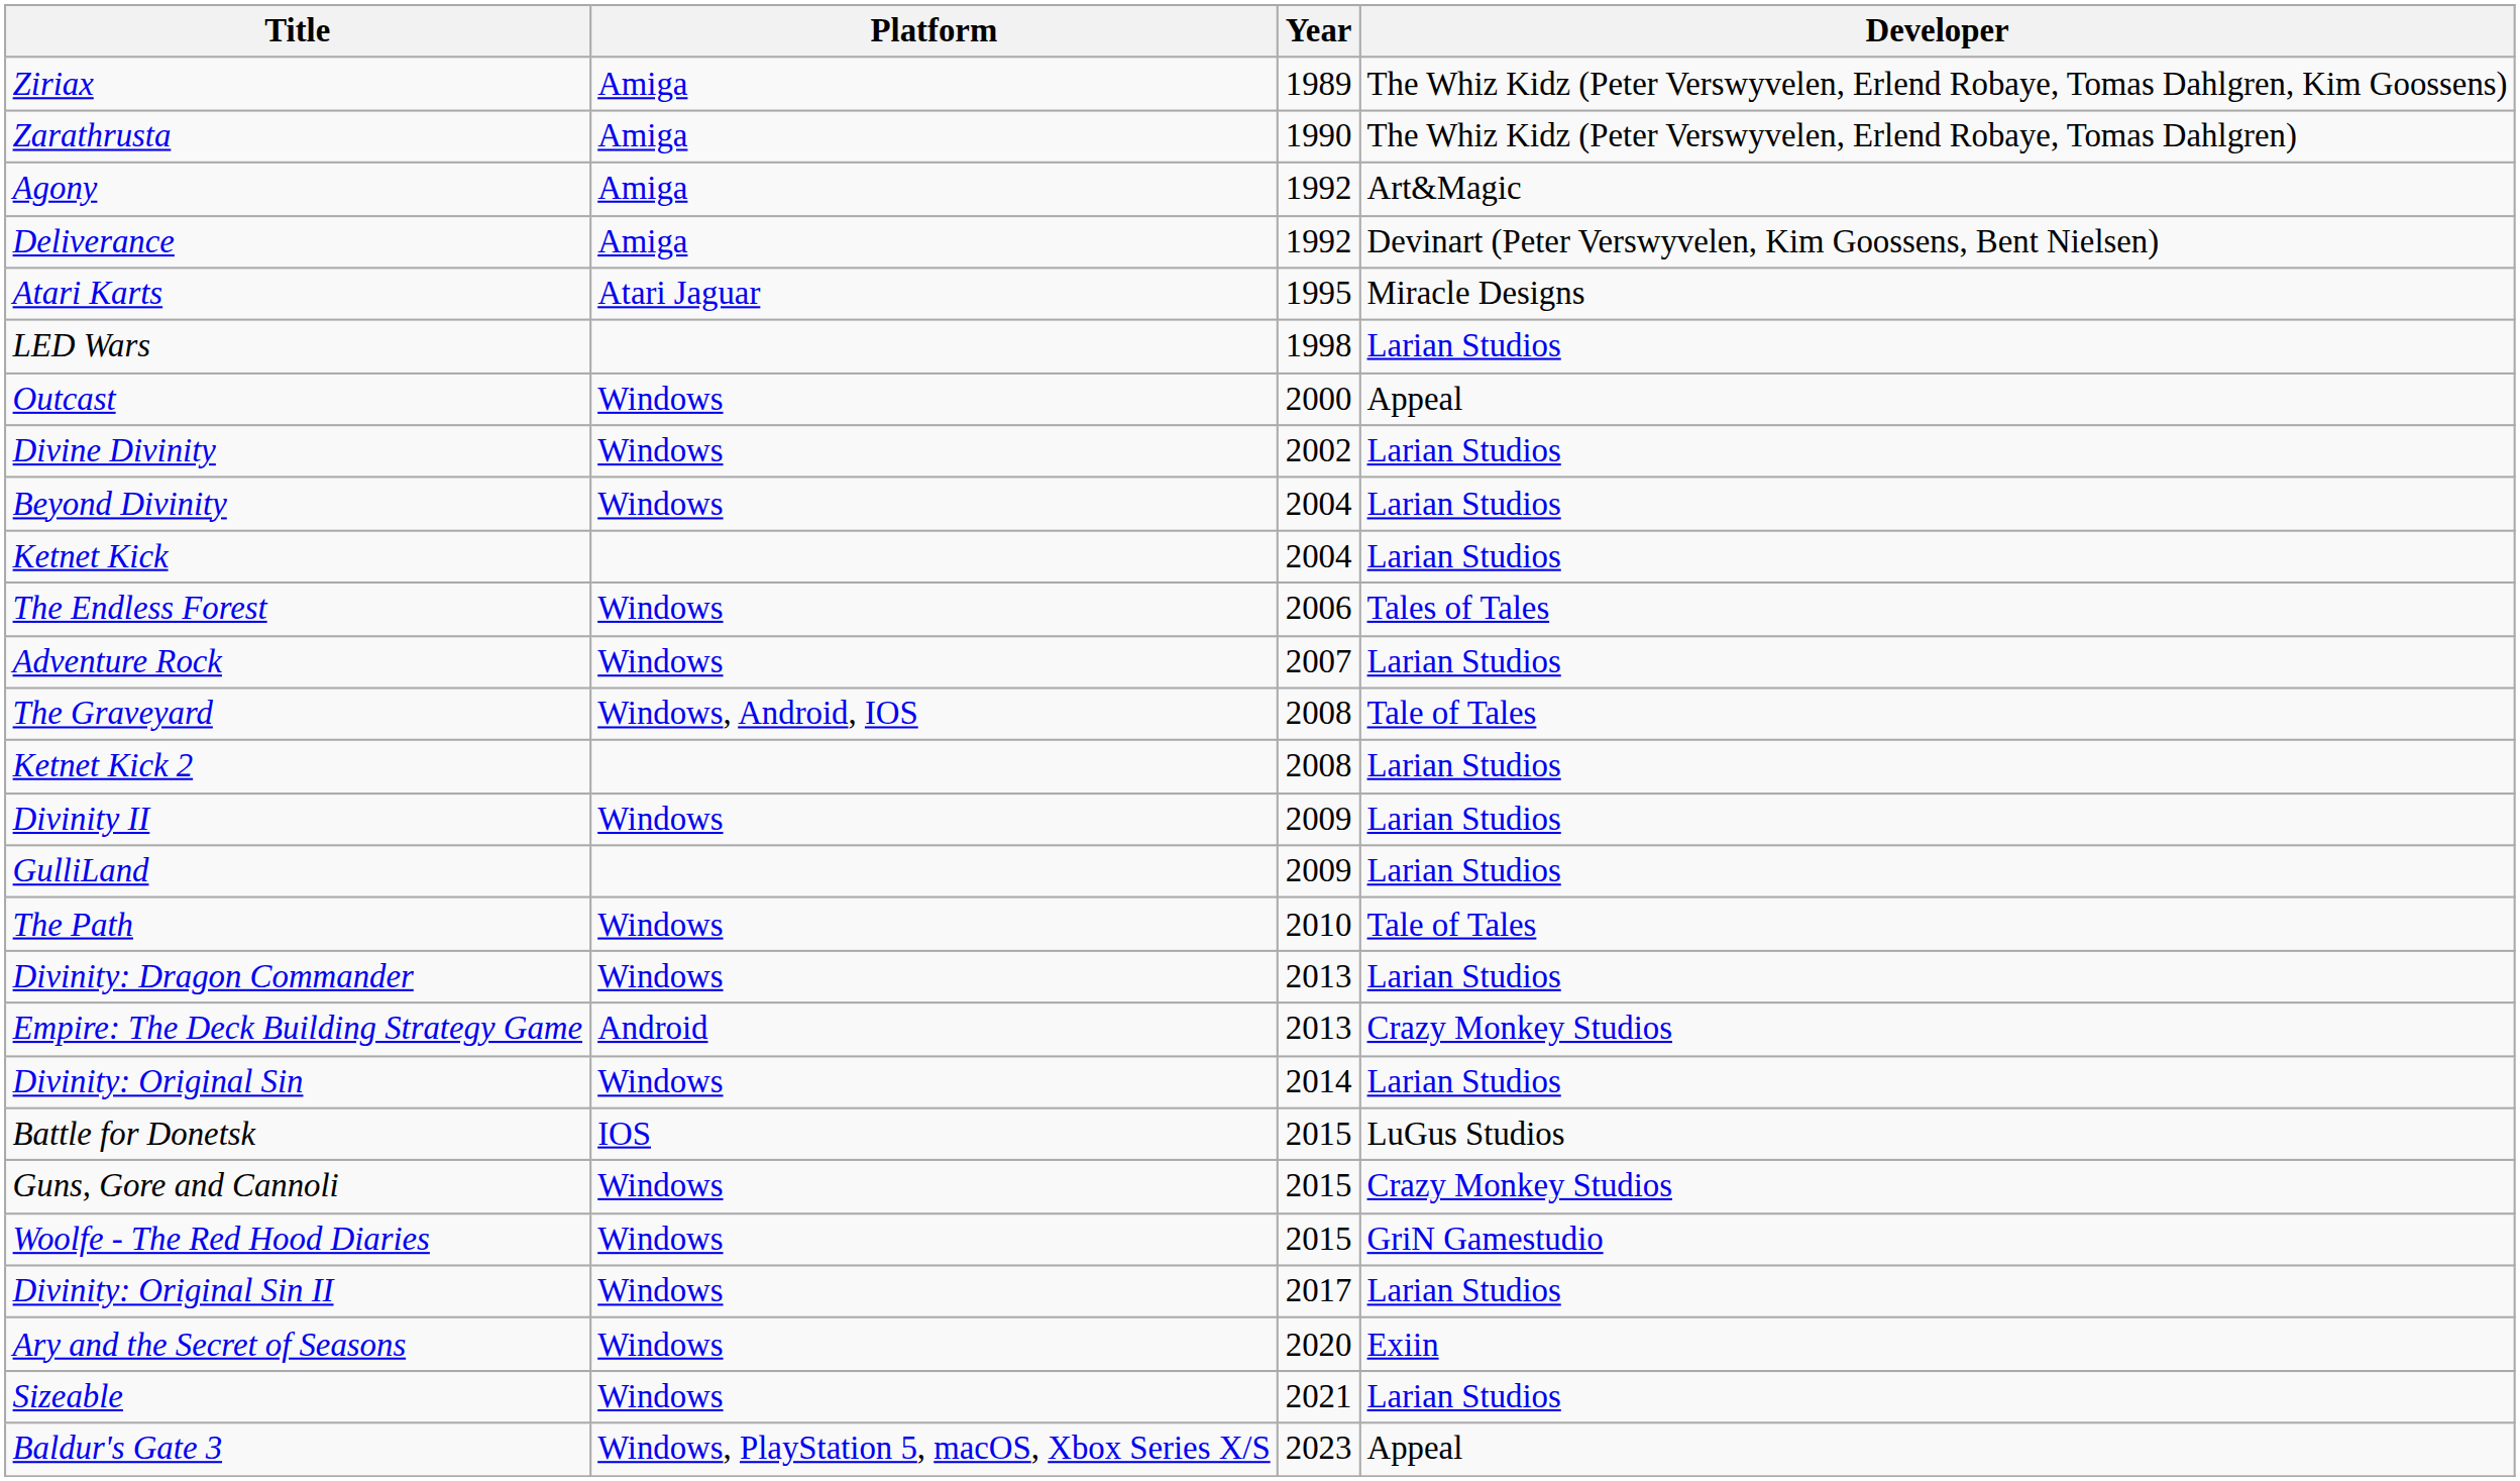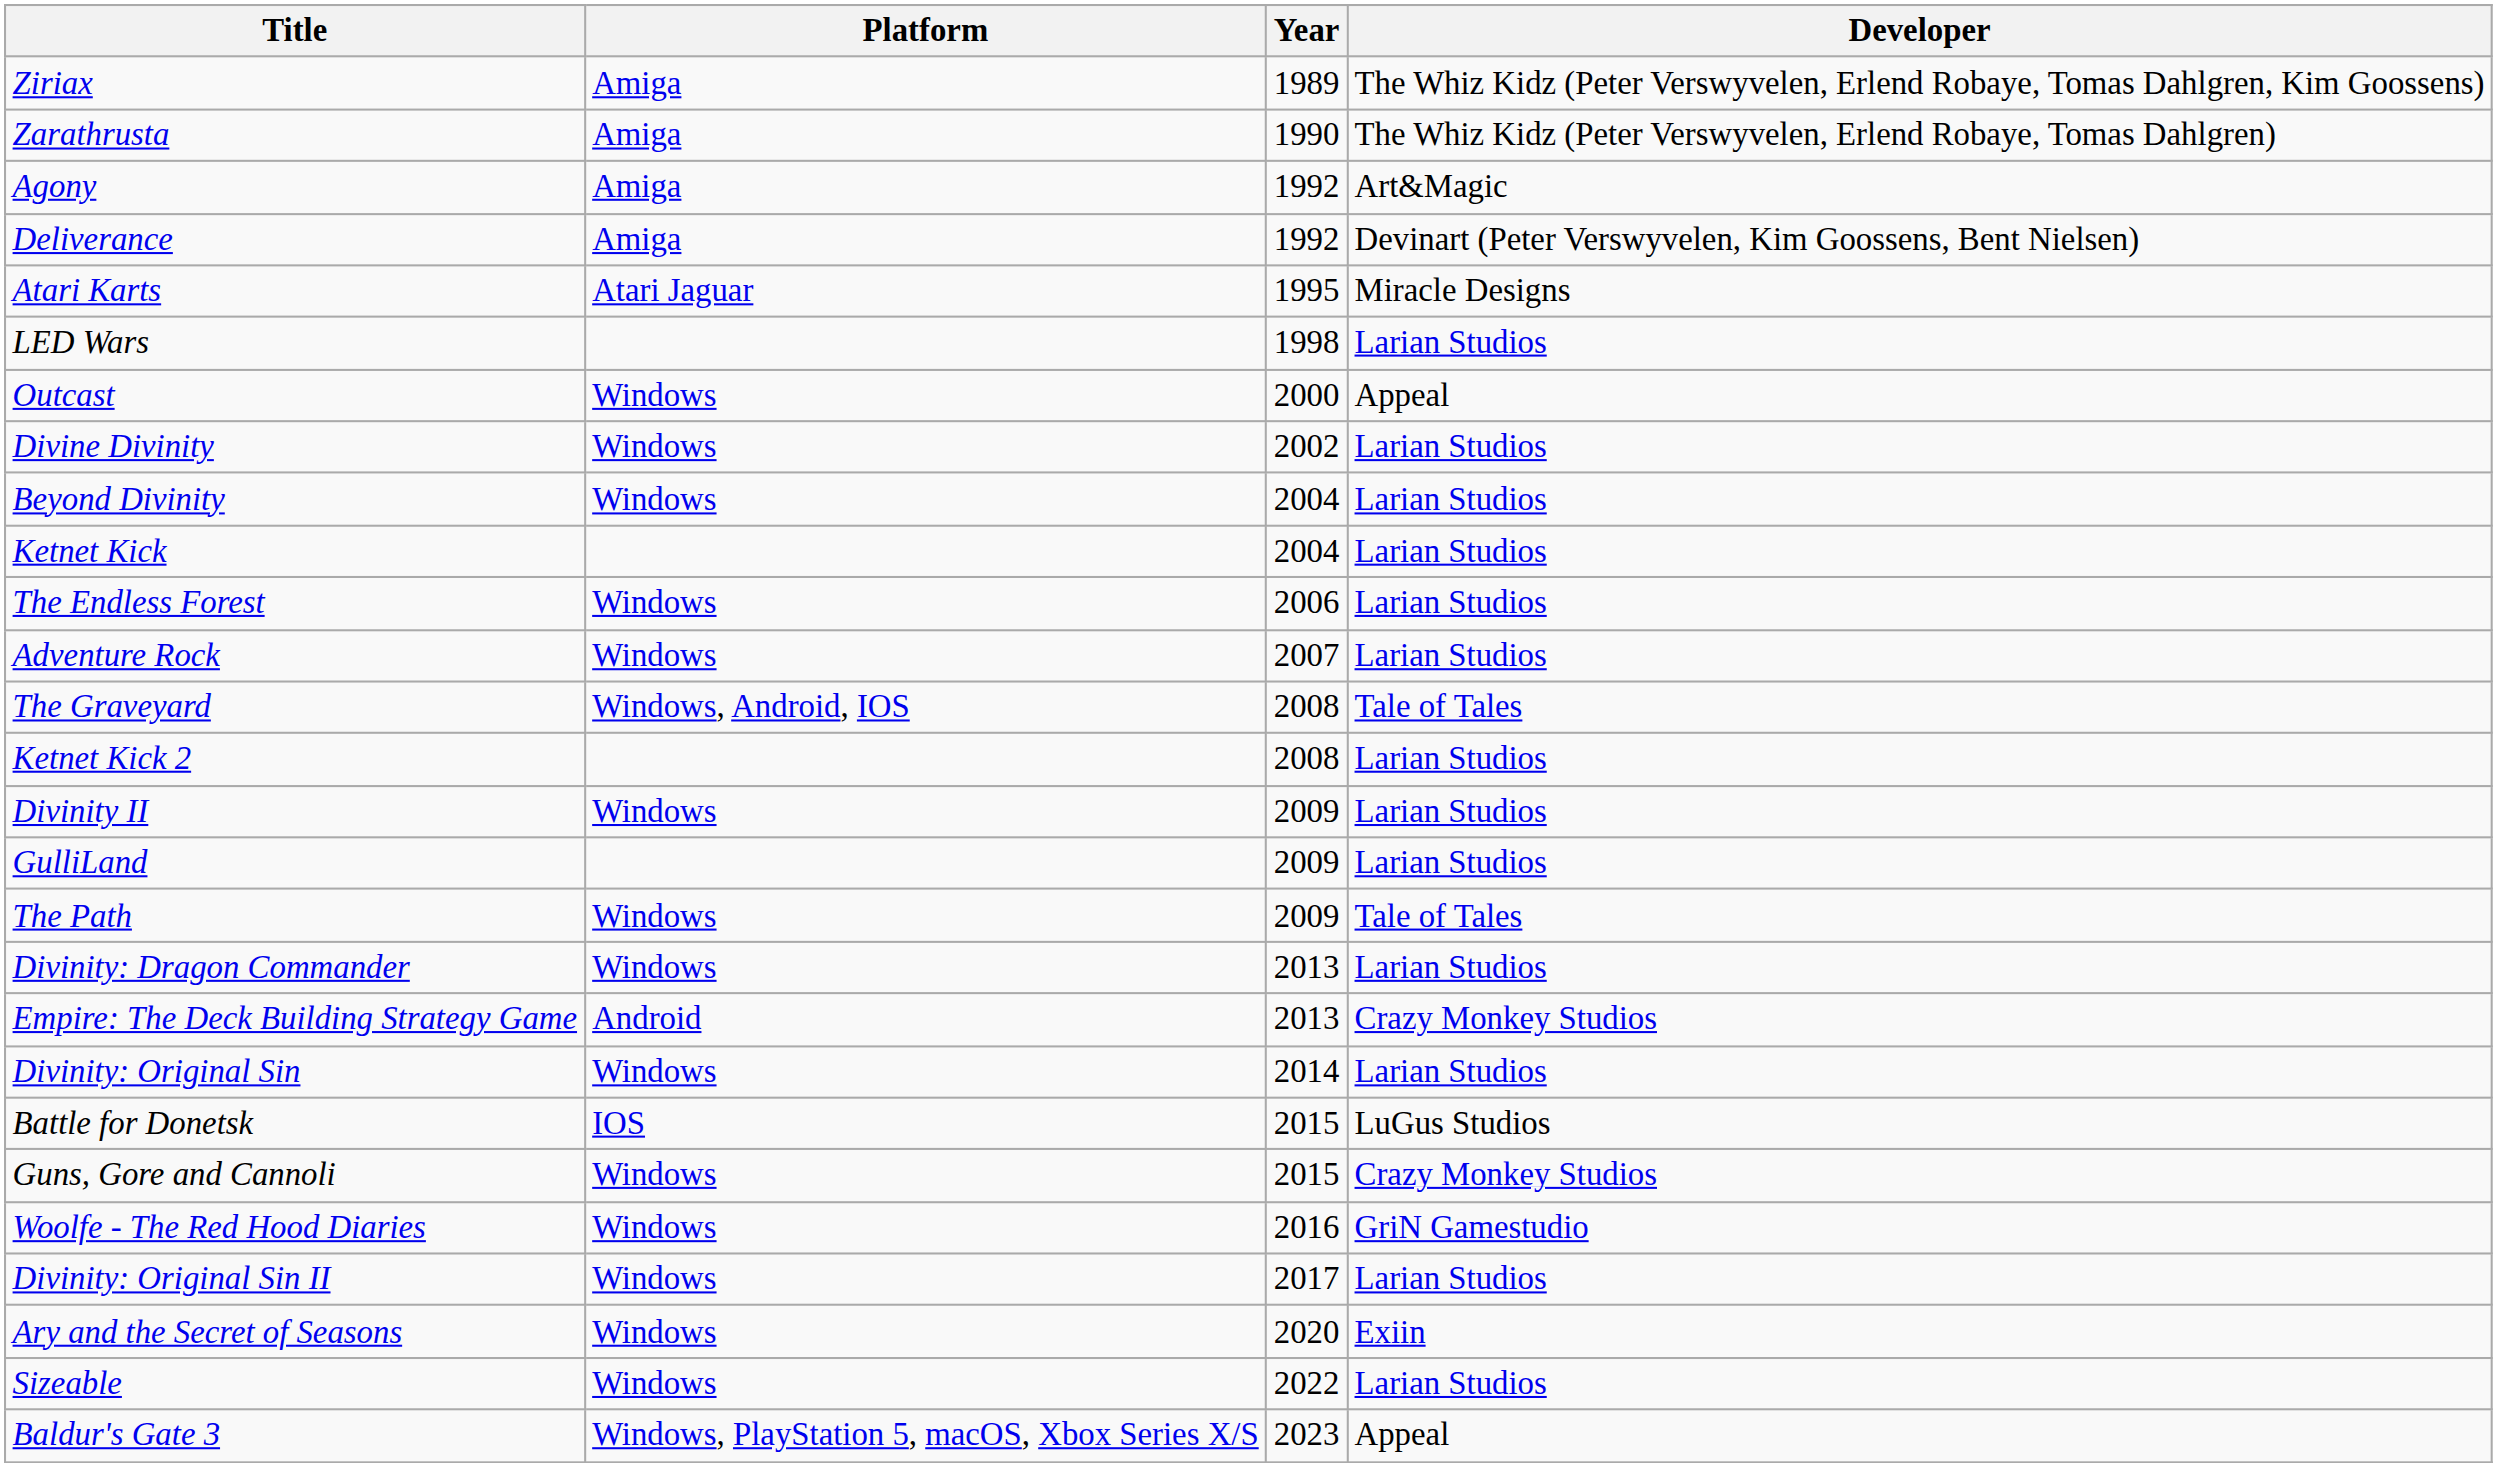The Endless Forest | Developer: Tales of Tales -> Larian Studios
The Path | Year: 2010 -> 2009
Woolfe - The Red Hood Diaries | Year: 2015 -> 2016
Sizeable | Year: 2021 -> 2022
